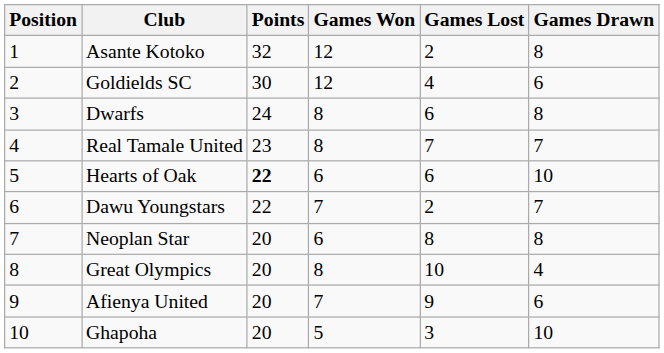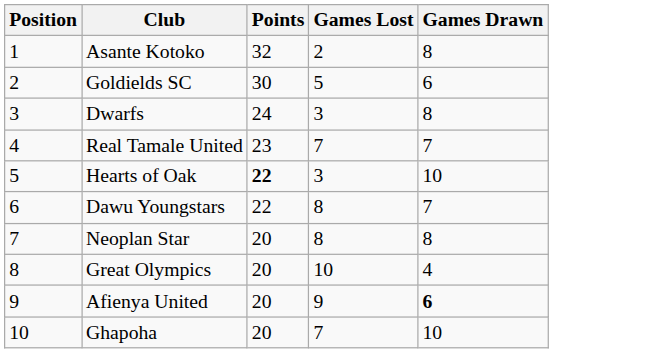- column: Games Won | 12 | 12 | 8 | 8 | 6 | 7 | 6 | 8 | 7 | 5
Goldields SC | Games Lost: 4 -> 5
Dwarfs | Games Lost: 6 -> 3
Hearts of Oak | Games Lost: 6 -> 3
Dawu Youngstars | Games Lost: 2 -> 8
Afienya United | Games Drawn: normal -> bold
Ghapoha | Games Lost: 3 -> 7
